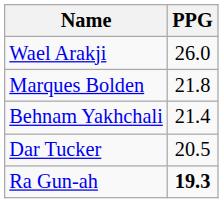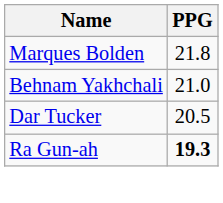- row: Wael Arakji | 26.0
Behnam Yakhchali | PPG: 21.4 -> 21.0
